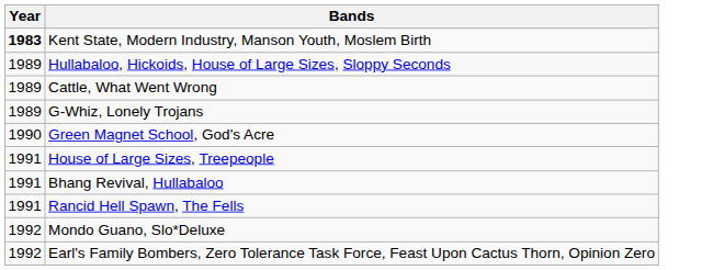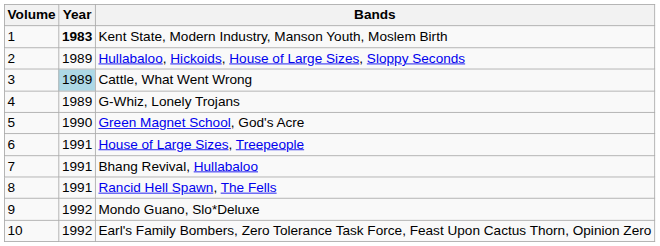+ column: Volume | 1 | 2 | 3 | 4 | 5 | 6 | 7 | 8 | 9 | 10
Cattle, What Went Wrong | Year: no background -> lightblue background
